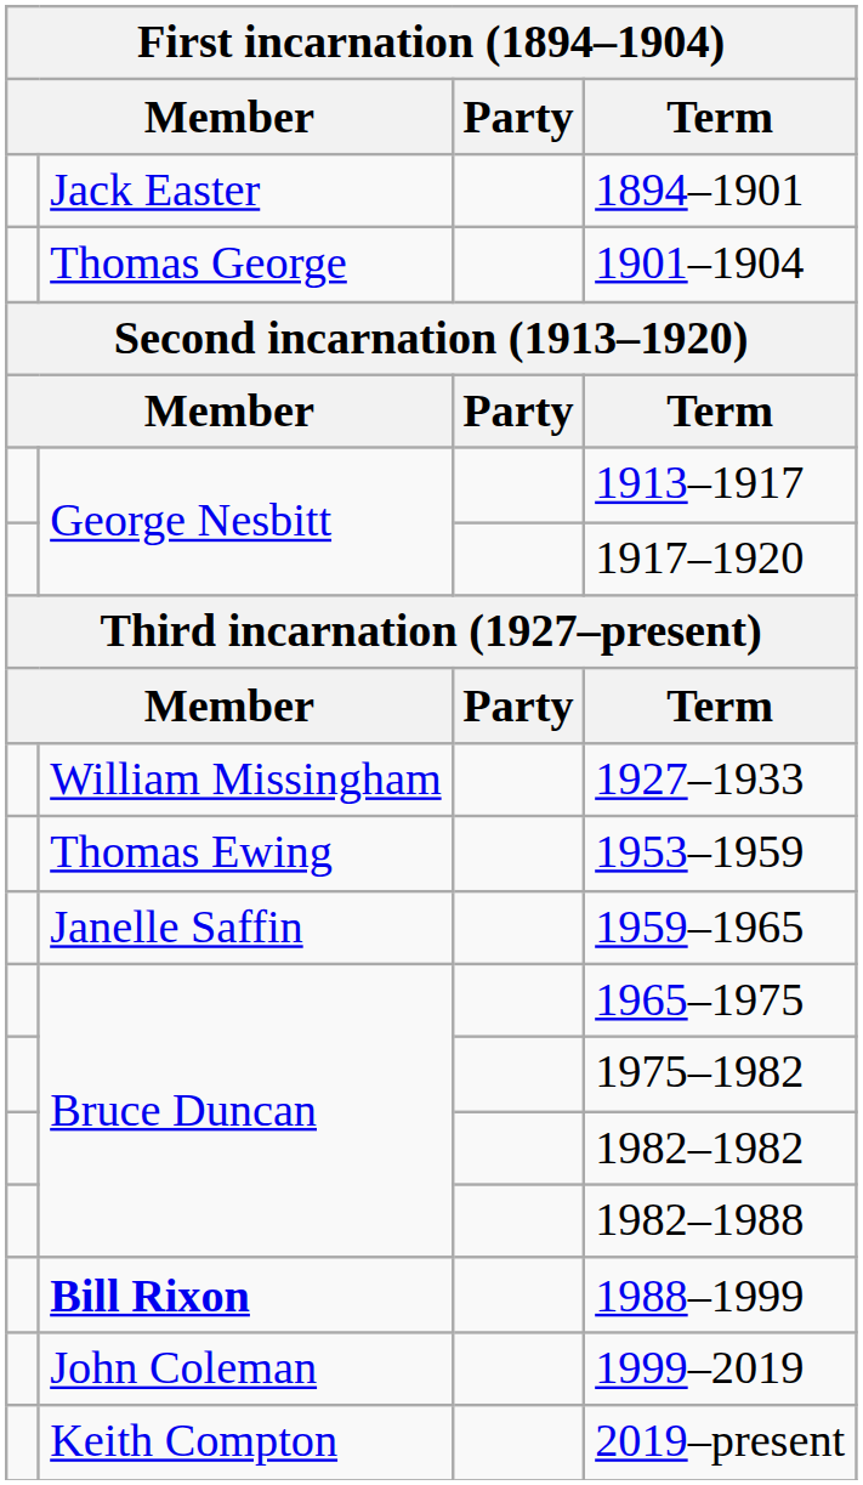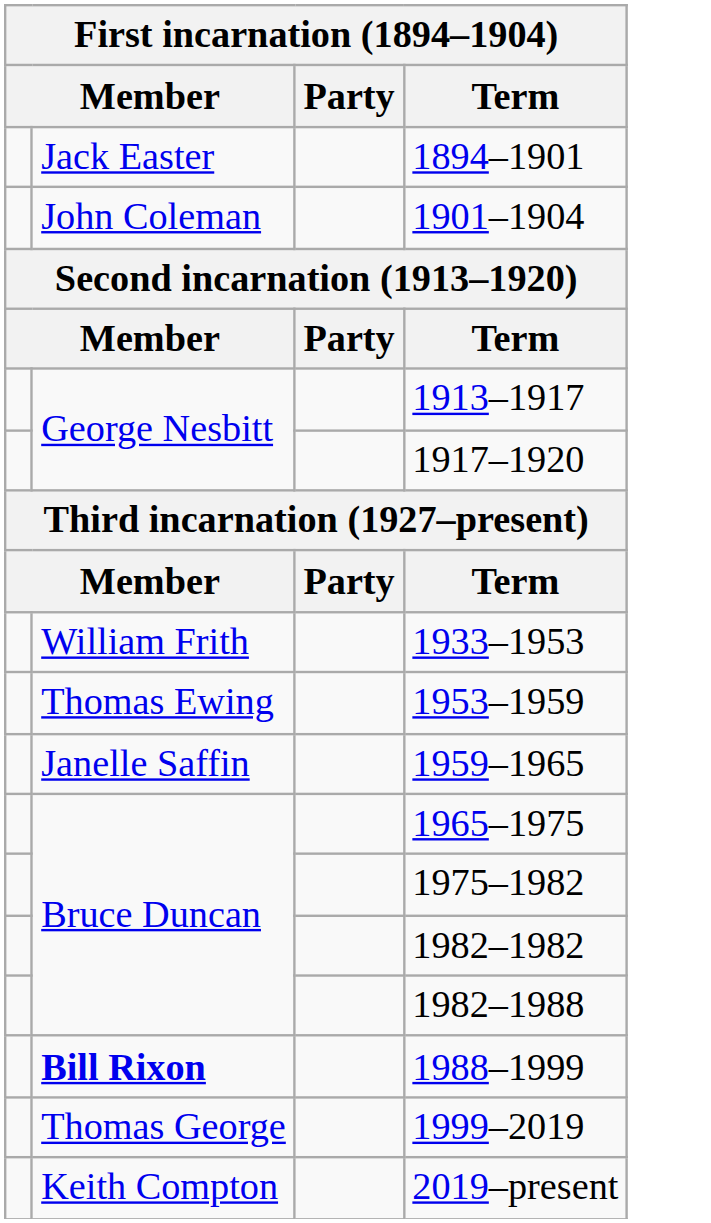1901–1904 | column 2: Thomas George -> John Coleman
- row: William Missingham | 1927–1933
+ row: William Frith | 1933–1953
1999–2019 | column 2: John Coleman -> Thomas George
